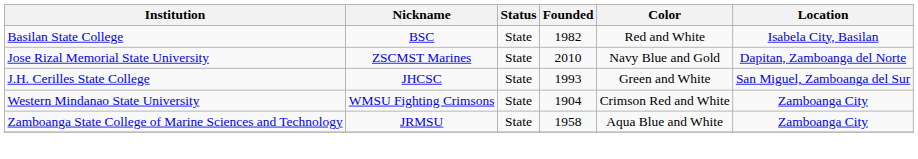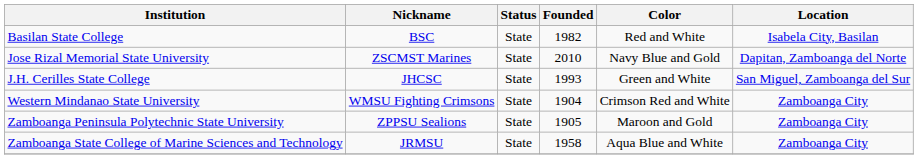+ row: Zamboanga Peninsula Polytechnic State University | ZPPSU Sealions | State | 1905 | Maroon and Gold | Zamboanga City
